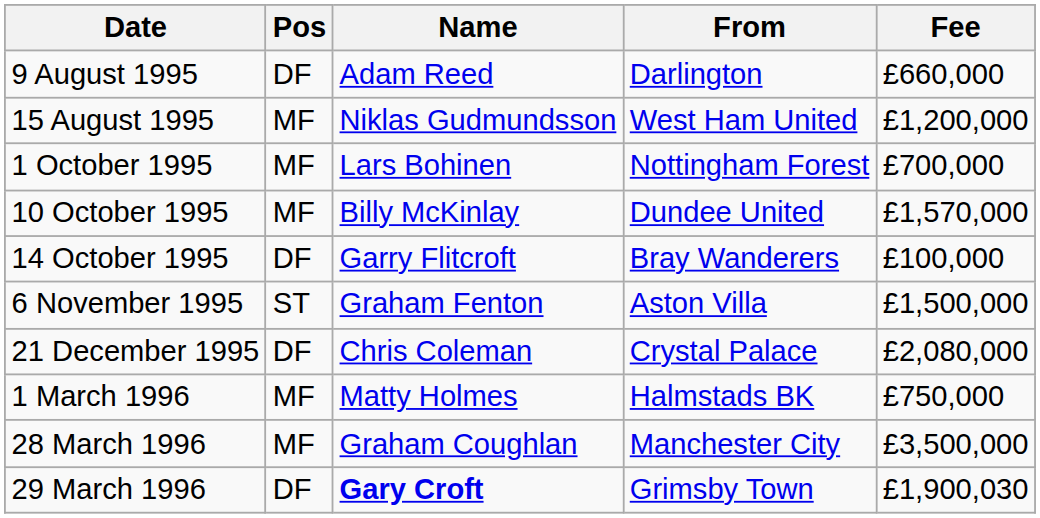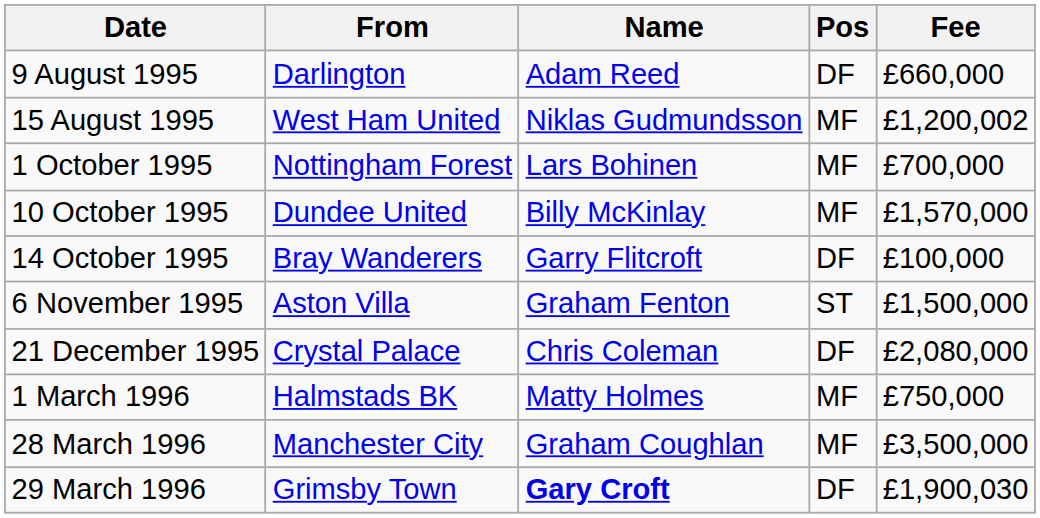columns swapped: Pos <-> From
15 August 1995 | Fee: £1,200,000 -> £1,200,002
